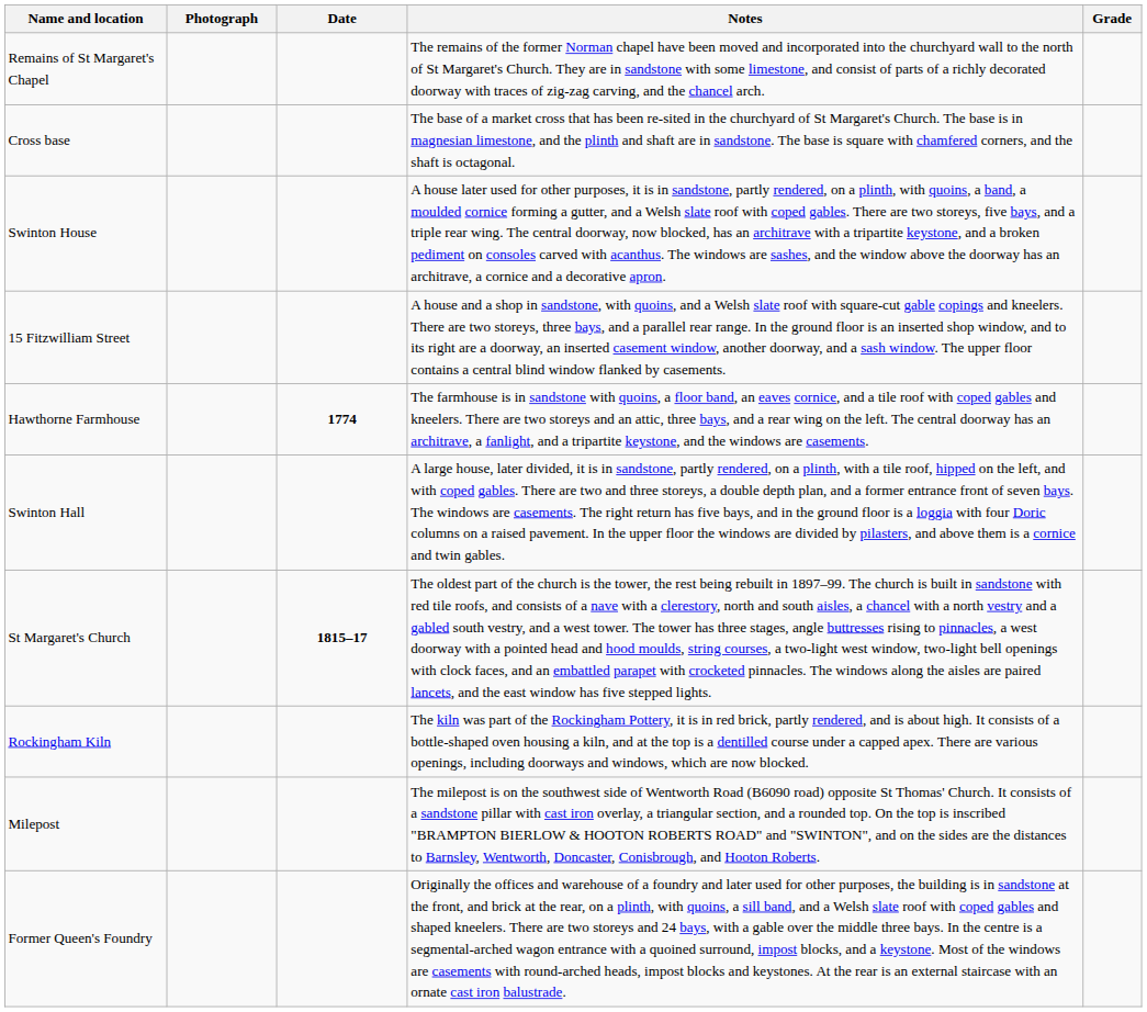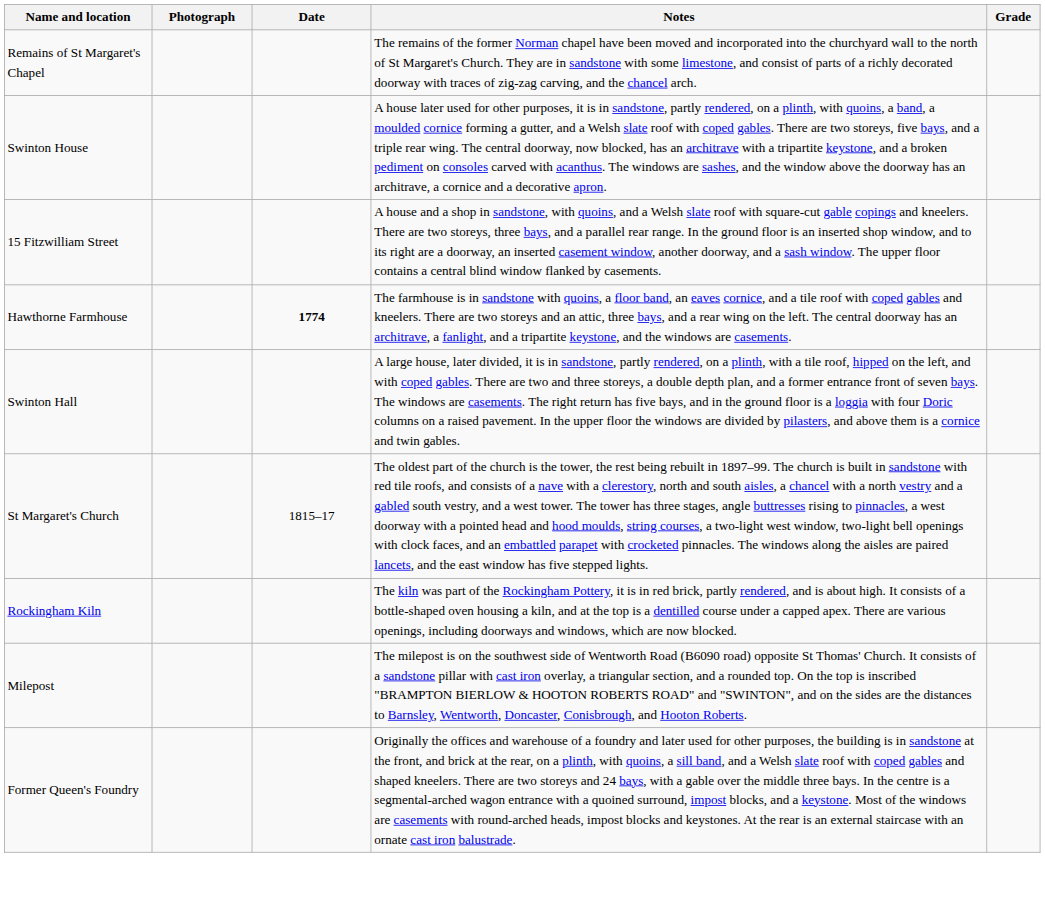- row: Cross base | The base of a market cross that has been re-sited in the churchyard of St Margaret's Church. The base is in magnesian limestone, and the plinth and shaft are in sandstone. The base is square with chamfered corners, and the shaft is octagonal.
St Margaret's Church | Date: bold -> normal
